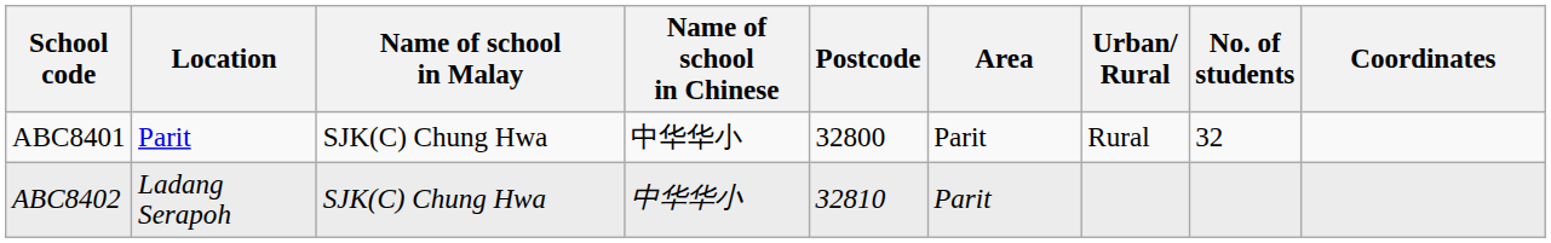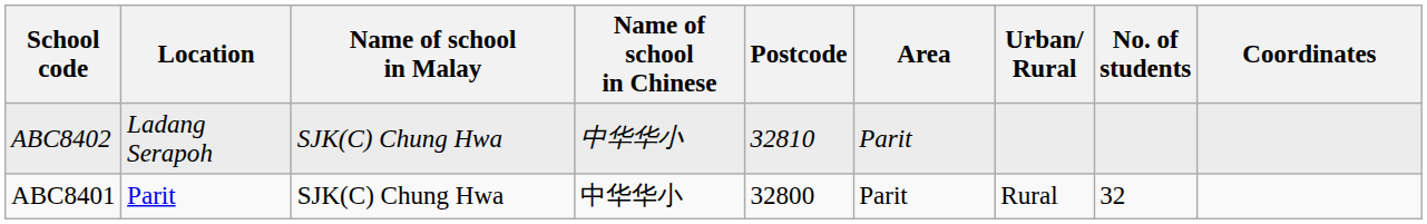rows swapped: ABC8401 <-> ABC8402
